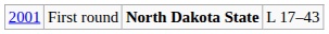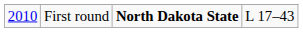First round | column 1: 2001 -> 2010
